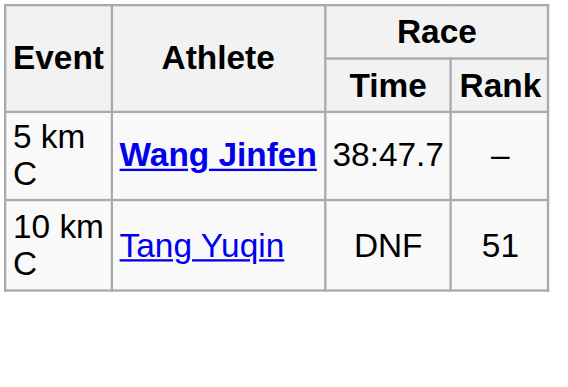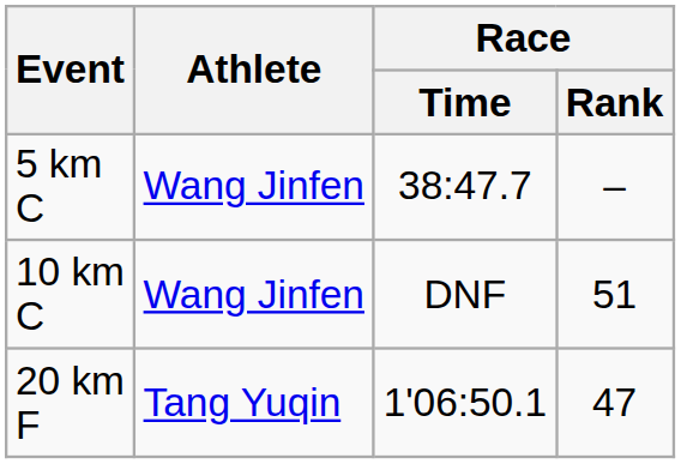5 km C | Athlete: bold -> normal
10 km C | Athlete: Tang Yuqin -> Wang Jinfen
+ row: 20 km F | Tang Yuqin | 1'06:50.1 | 47
